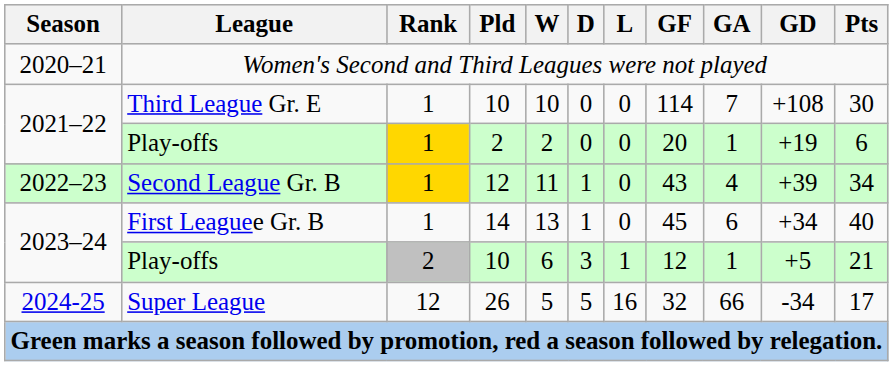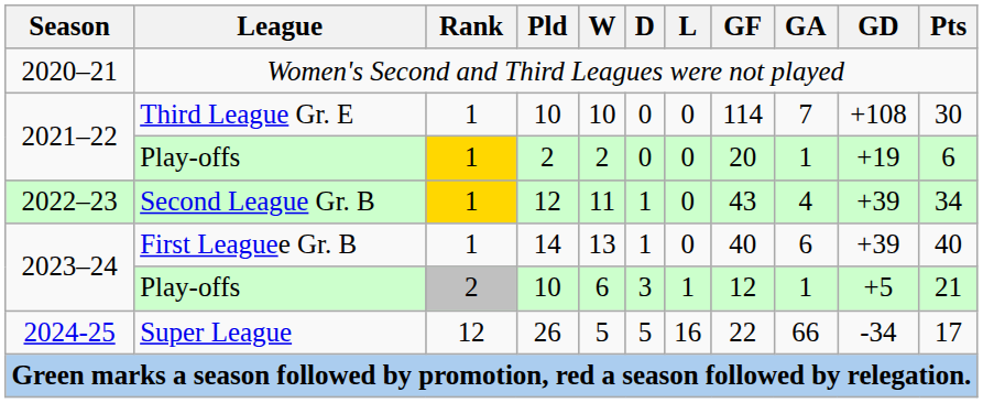First Leaguee Gr. B | GF: 45 -> 40
First Leaguee Gr. B | GD: +34 -> +39
Super League | GF: 32 -> 22
